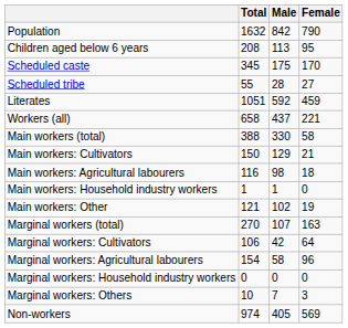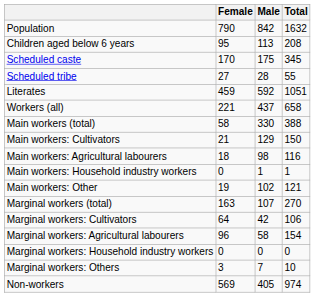columns swapped: Total <-> Female
